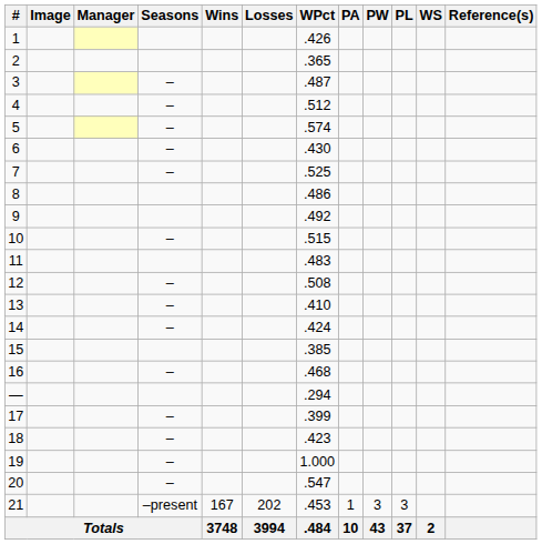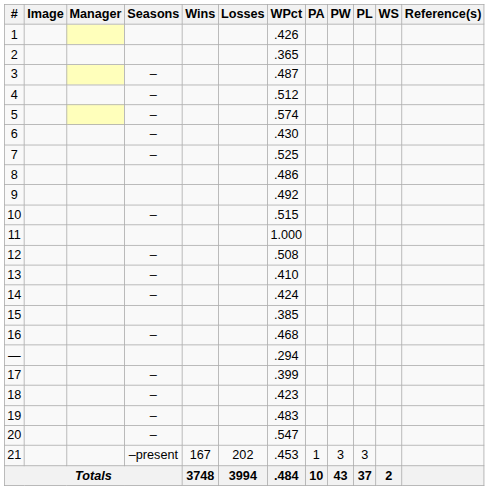11 | WPct: .483 -> 1.000
19 | WPct: 1.000 -> .483
